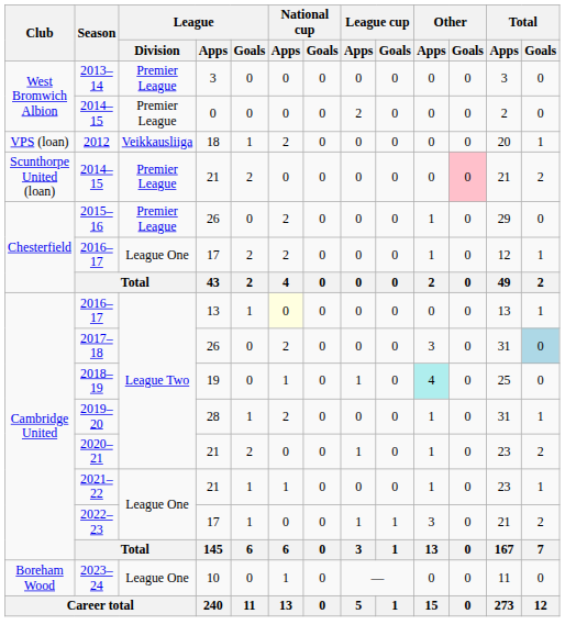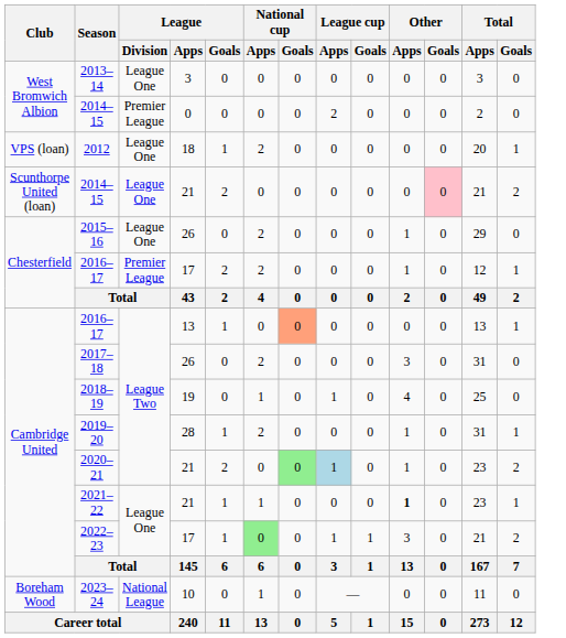2013–14 | League / Division: Premier League -> League One
2012 | League / Division: Veikkausliiga -> League One
2014–15 / 21 | League / Division: Premier League -> League One
2015–16 | League / Division: Premier League -> League One
2016–17 / 17 | League / Division: League One -> Premier League
2016–17 / 13 | National cup / Apps: lightyellow background -> no background
2016–17 / 13 | National cup / Goals: no background -> lightsalmon background
2017–18 | Total / Goals: lightblue background -> no background
2018–19 | Other / Apps: paleturquoise background -> no background
2020–21 | National cup / Goals: no background -> lightgreen background
2020–21 | League cup / Apps: no background -> lightblue background
2021–22 | Other / Apps: normal -> bold
2022–23 | National cup / Apps: no background -> lightgreen background
2023–24 | League / Division: League One -> National League
